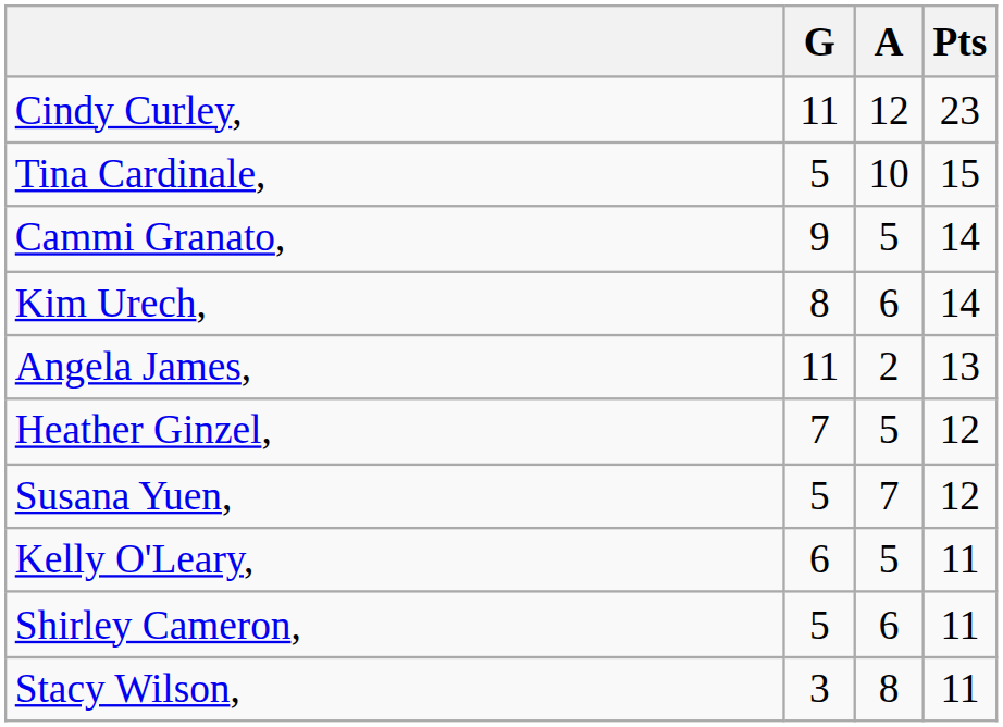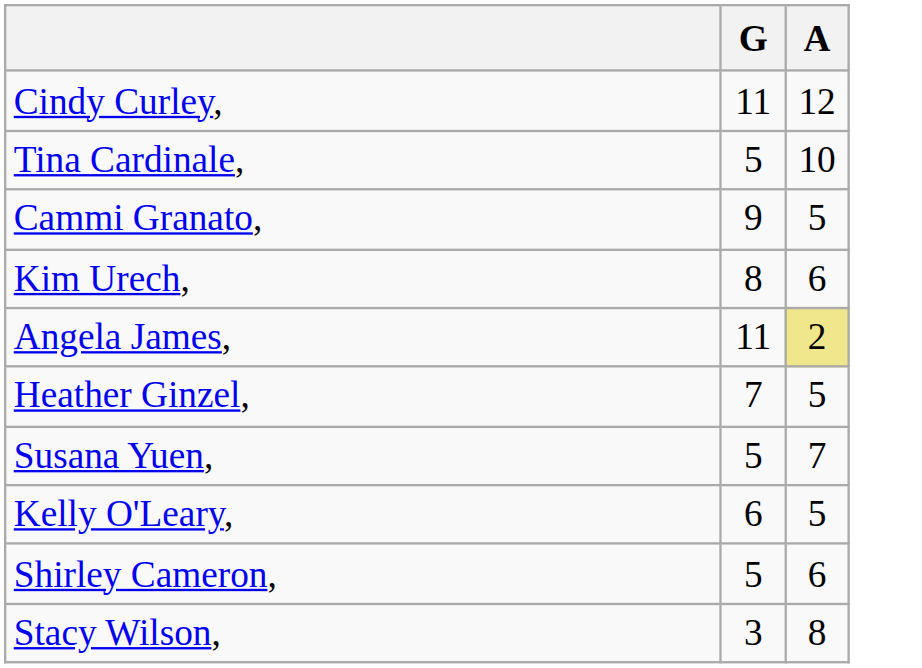- column: Pts | 23 | 15 | 14 | 14 | 13 | 12 | 12 | 11 | 11 | 11
Angela James, | A: no background -> khaki background
